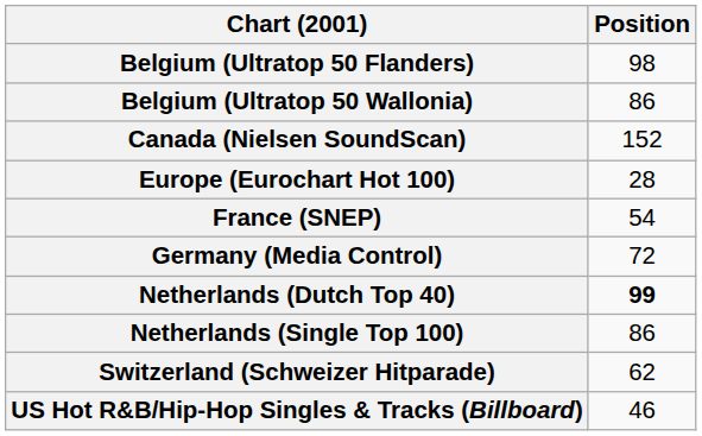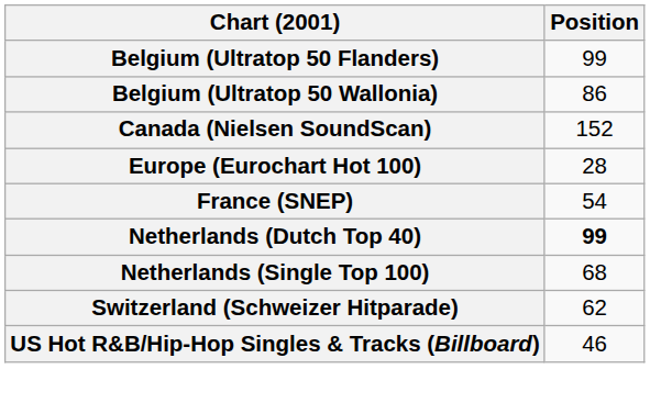Belgium (Ultratop 50 Flanders) | Position: 98 -> 99
- row: Germany (Media Control) | 72
Netherlands (Single Top 100) | Position: 86 -> 68
